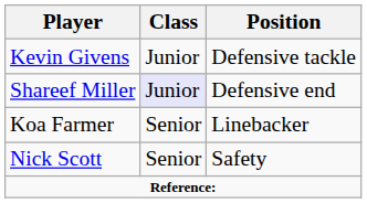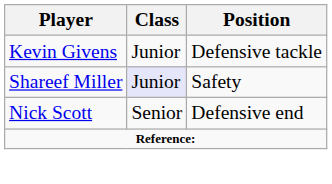Shareef Miller | Position: Defensive end -> Safety
- row: Koa Farmer | Senior | Linebacker
Nick Scott | Position: Safety -> Defensive end
